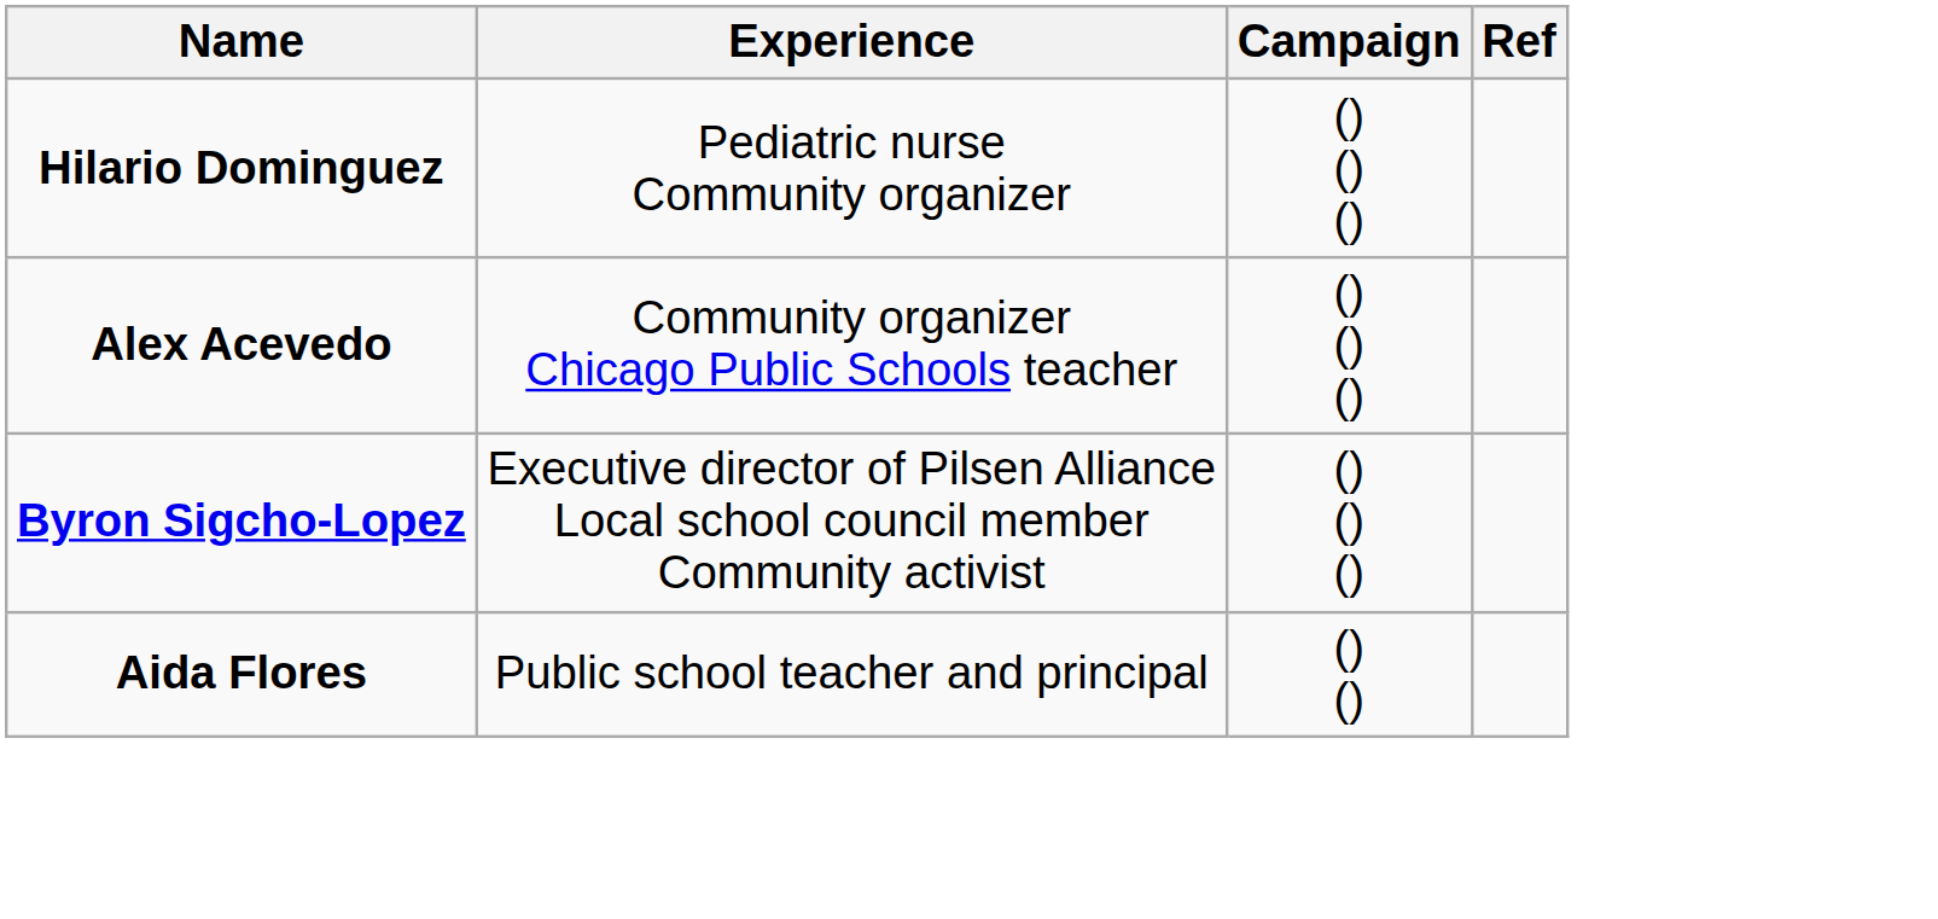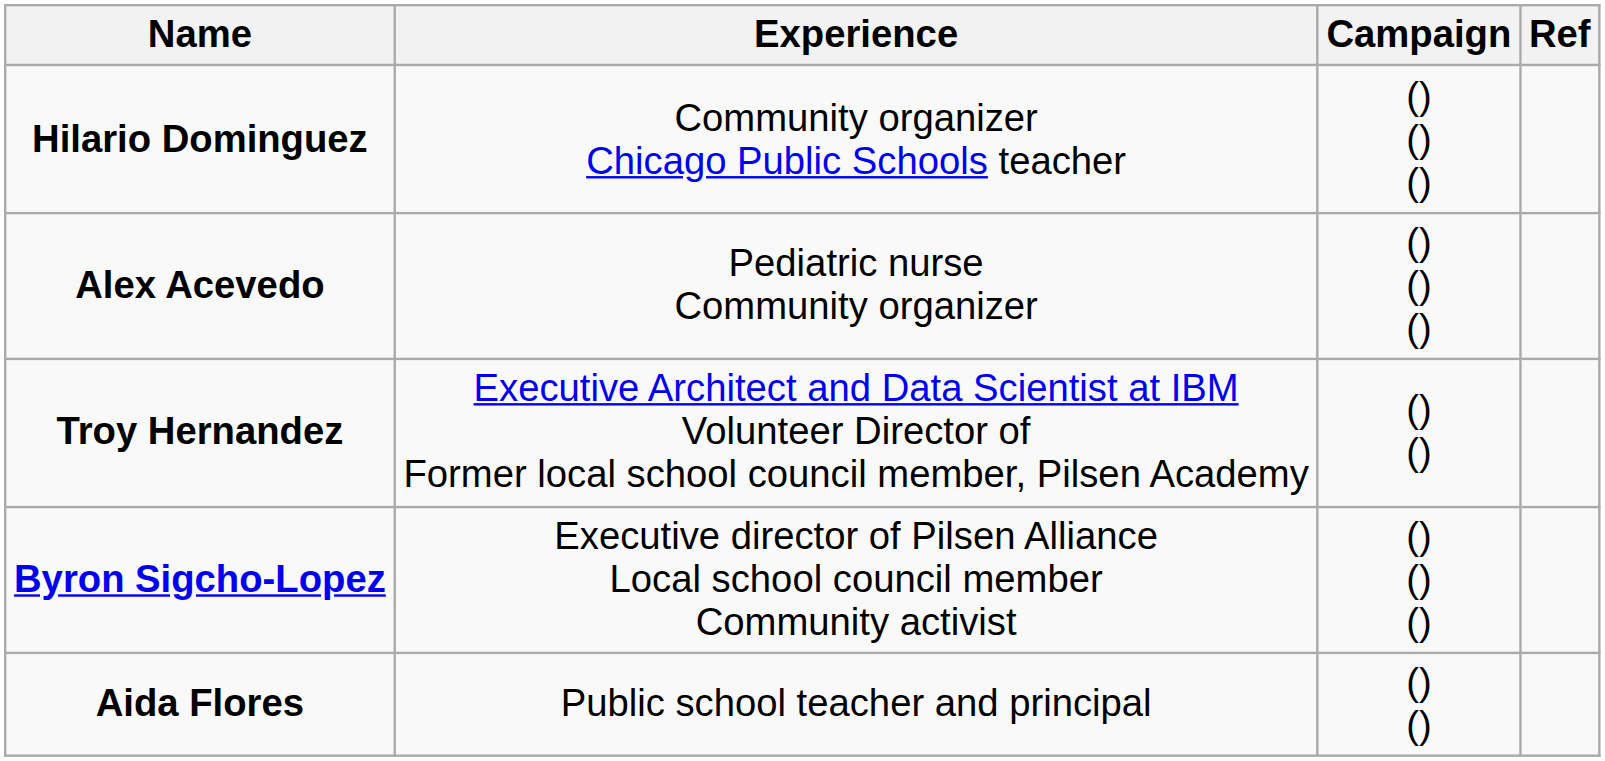Hilario Dominguez | Experience: Pediatric nurse Community organizer -> Community organizer Chicago Public Schools teacher
Alex Acevedo | Experience: Community organizer Chicago Public Schools teacher -> Pediatric nurse Community organizer
+ row: Troy Hernandez | Executive Architect and Data Scientist at IBM Volunteer Director of Former local school council member, Pilsen Academy | () ()
